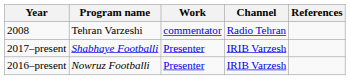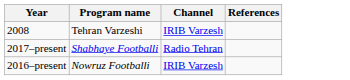- column: Work | commentator | Presenter | Presenter
2008 | Channel: Radio Tehran -> IRIB Varzesh
2017–present | Channel: IRIB Varzesh -> Radio Tehran
